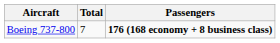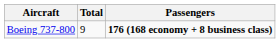Boeing 737-800 | Total: 7 -> 9
